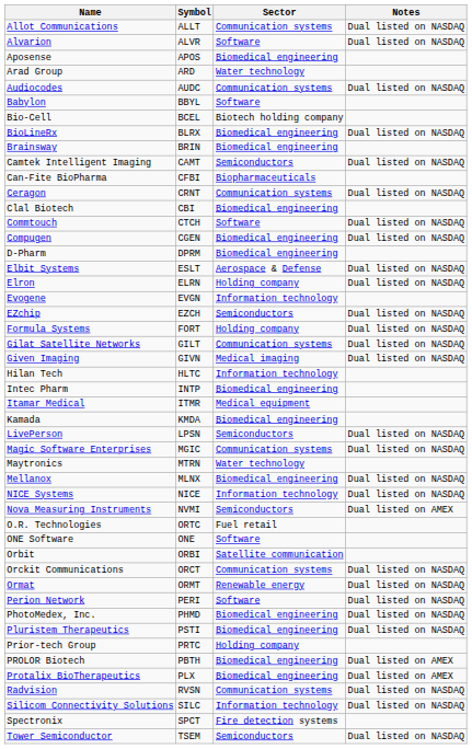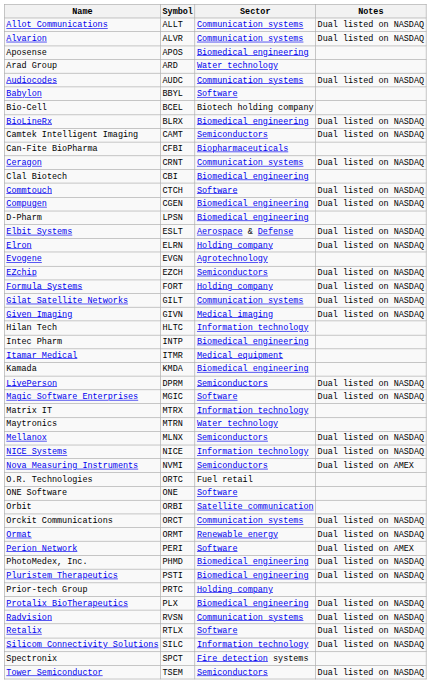Alvarion | Sector: Software -> Communication systems
- row: Brainsway | BRIN | Biomedical engineering
D-Pharm | Symbol: DPRM -> LPSN
Evogene | Sector: Information technology -> Agrotechnology
LivePerson | Symbol: LPSN -> DPRM
Magic Software Enterprises | Sector: Communication systems -> Software
+ row: Matrix IT | MTRX | Information technology
Mellanox | Sector: Biomedical engineering -> Semiconductors
Perion Network | Notes: Dual listed on NASDAQ -> Dual listed on AMEX
- row: PROLOR Biotech | PBTH | Biomedical engineering | Dual listed on AMEX
Protalix BioTherapeutics | Notes: Dual listed on AMEX -> Dual listed on NASDAQ
+ row: Retalix | RTLX | Software | Dual listed on NASDAQ
